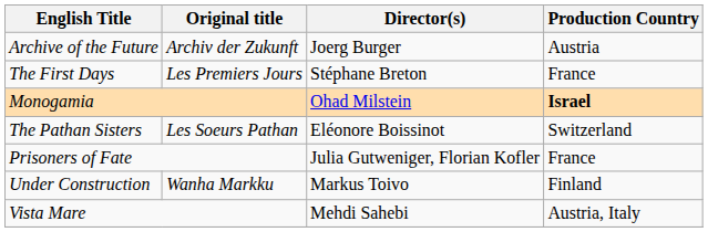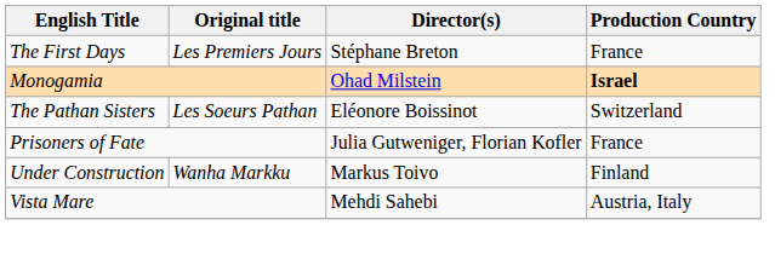- row: Archive of the Future | Archiv der Zukunft | Joerg Burger | Austria
